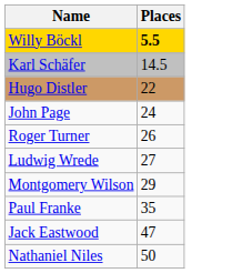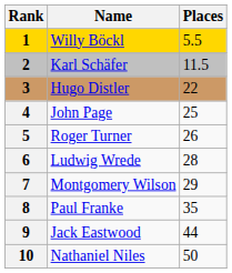+ column: Rank | 1 | 2 | 3 | 4 | 5 | 6 | 7 | 8 | 9 | 10
Willy Böckl | Places: bold -> normal
Karl Schäfer | Places: 14.5 -> 11.5
John Page | Places: 24 -> 25
Ludwig Wrede | Places: 27 -> 28
Jack Eastwood | Places: 47 -> 44
